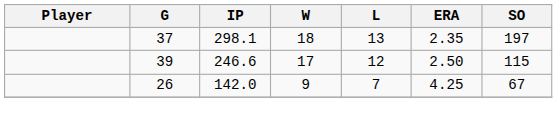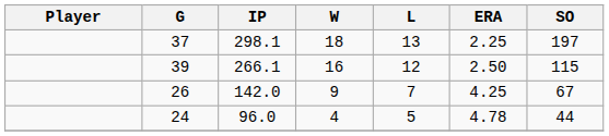37 | ERA: 2.35 -> 2.25
39 | IP: 246.6 -> 266.1
39 | W: 17 -> 16
+ row: 24 | 96.0 | 4 | 5 | 4.78 | 44
